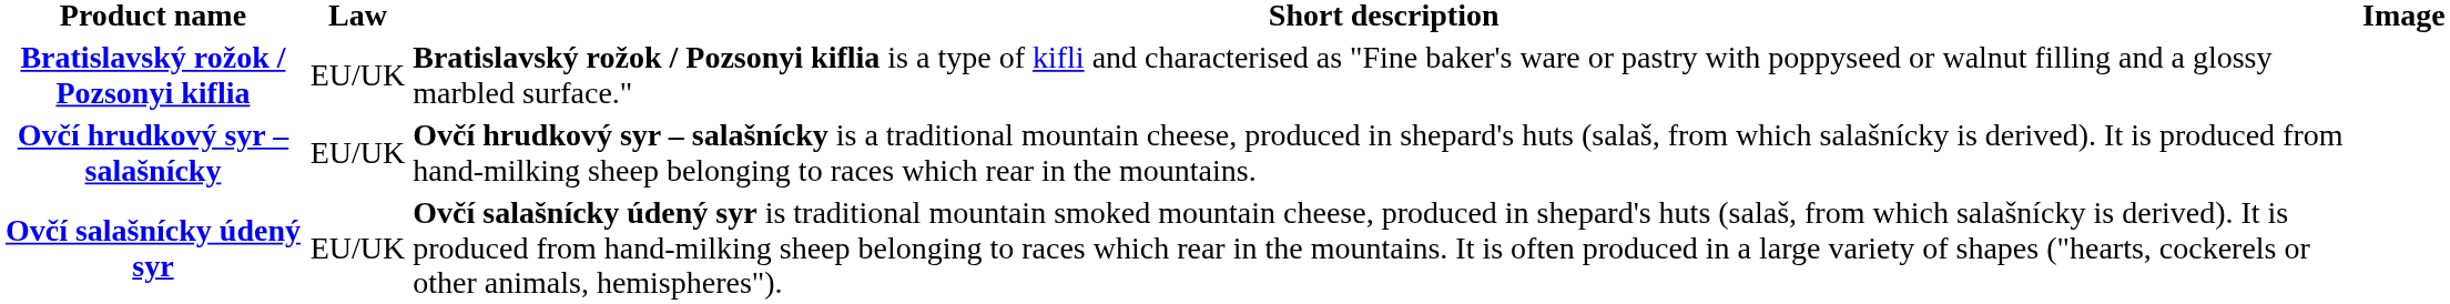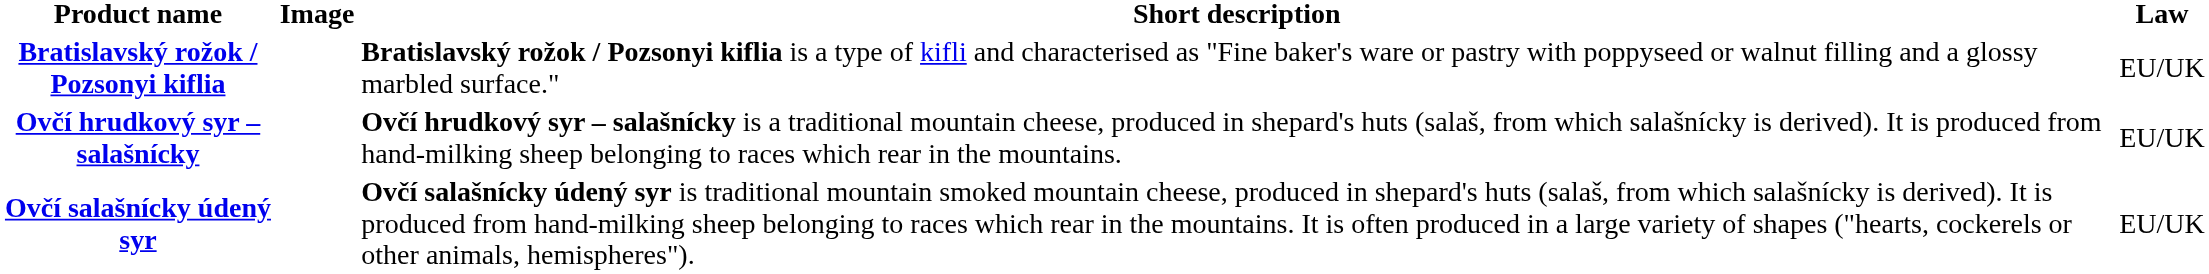columns swapped: Law <-> Image
